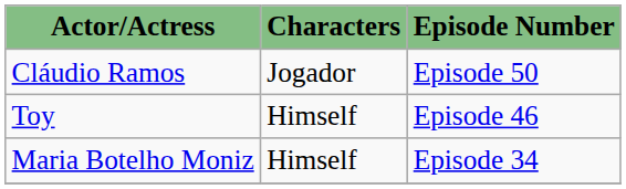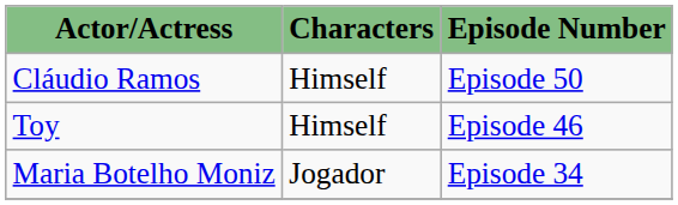Cláudio Ramos | Characters: Jogador -> Himself
Maria Botelho Moniz | Characters: Himself -> Jogador
